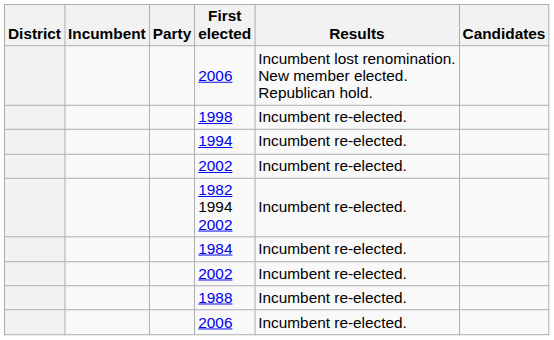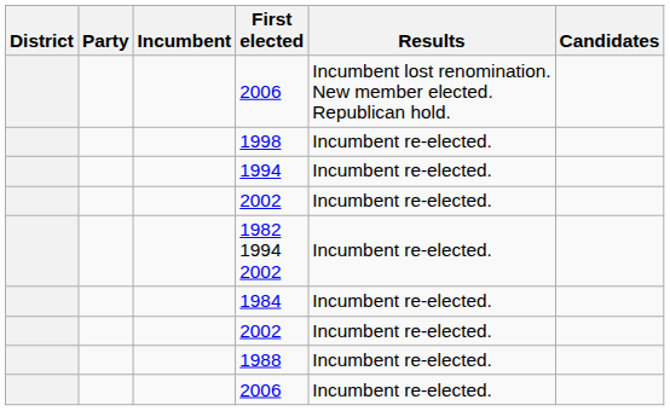columns swapped: Incumbent <-> Party
